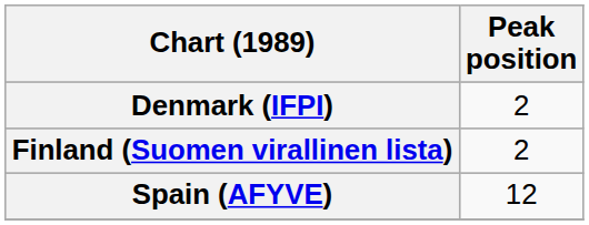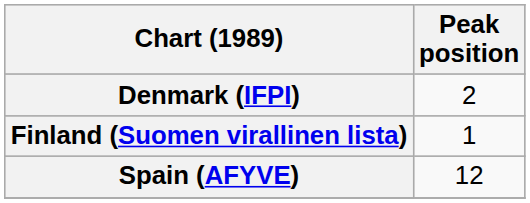Finland (Suomen virallinen lista) | Peak position: 2 -> 1
